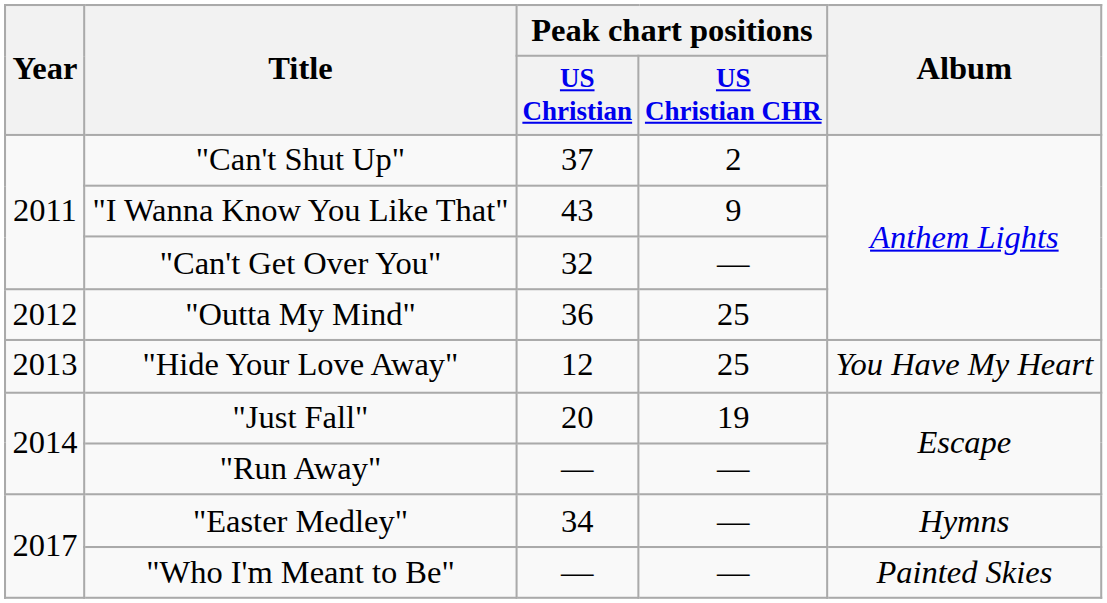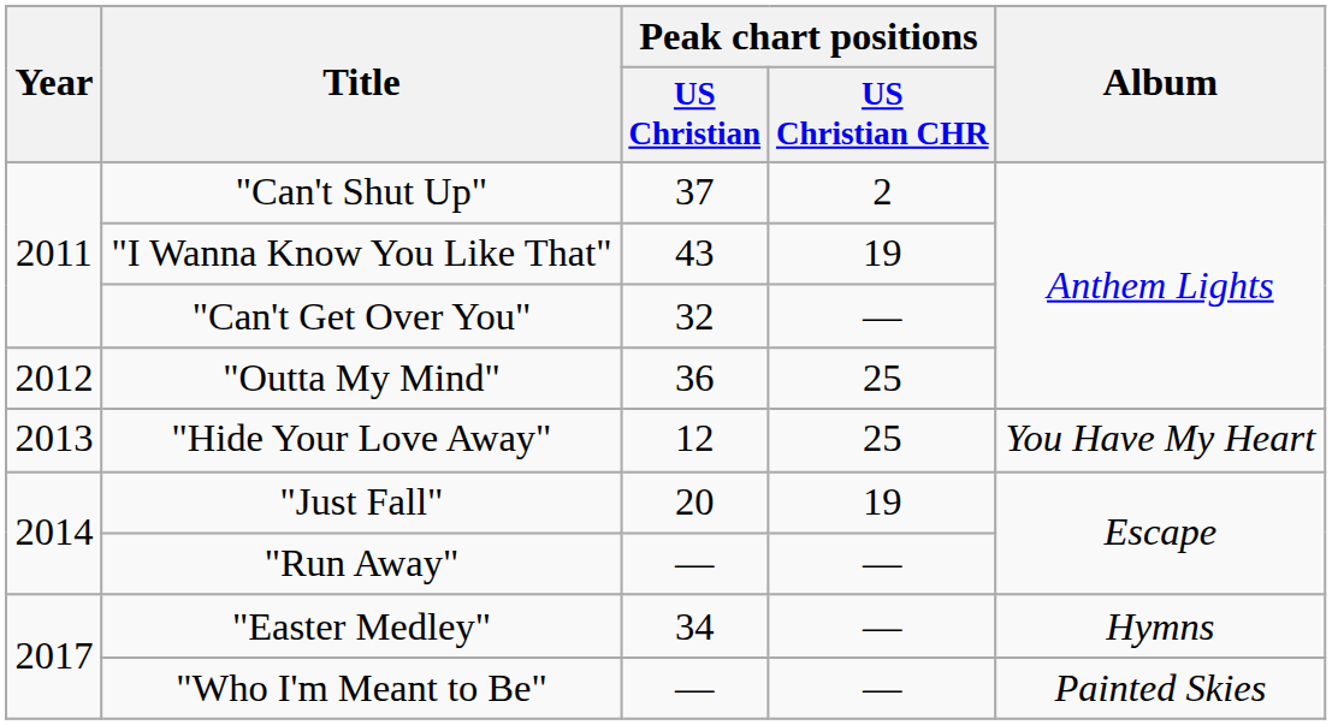"I Wanna Know You Like That" | Peak chart positions / US Christian CHR: 9 -> 19
